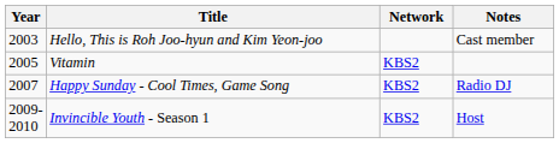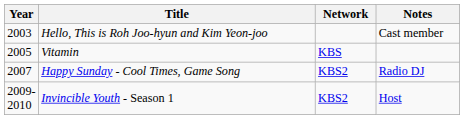Vitamin | Network: KBS2 -> KBS
